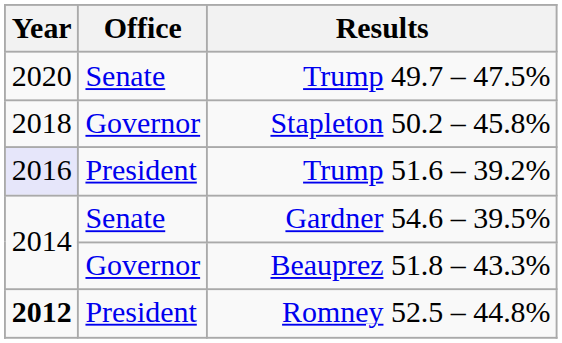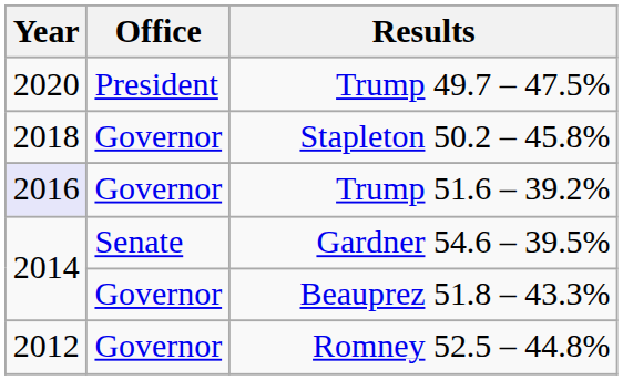Trump 49.7 – 47.5% | Office: Senate -> President
Trump 51.6 – 39.2% | Office: President -> Governor
Romney 52.5 – 44.8% | Year: bold -> normal
Romney 52.5 – 44.8% | Office: President -> Governor
